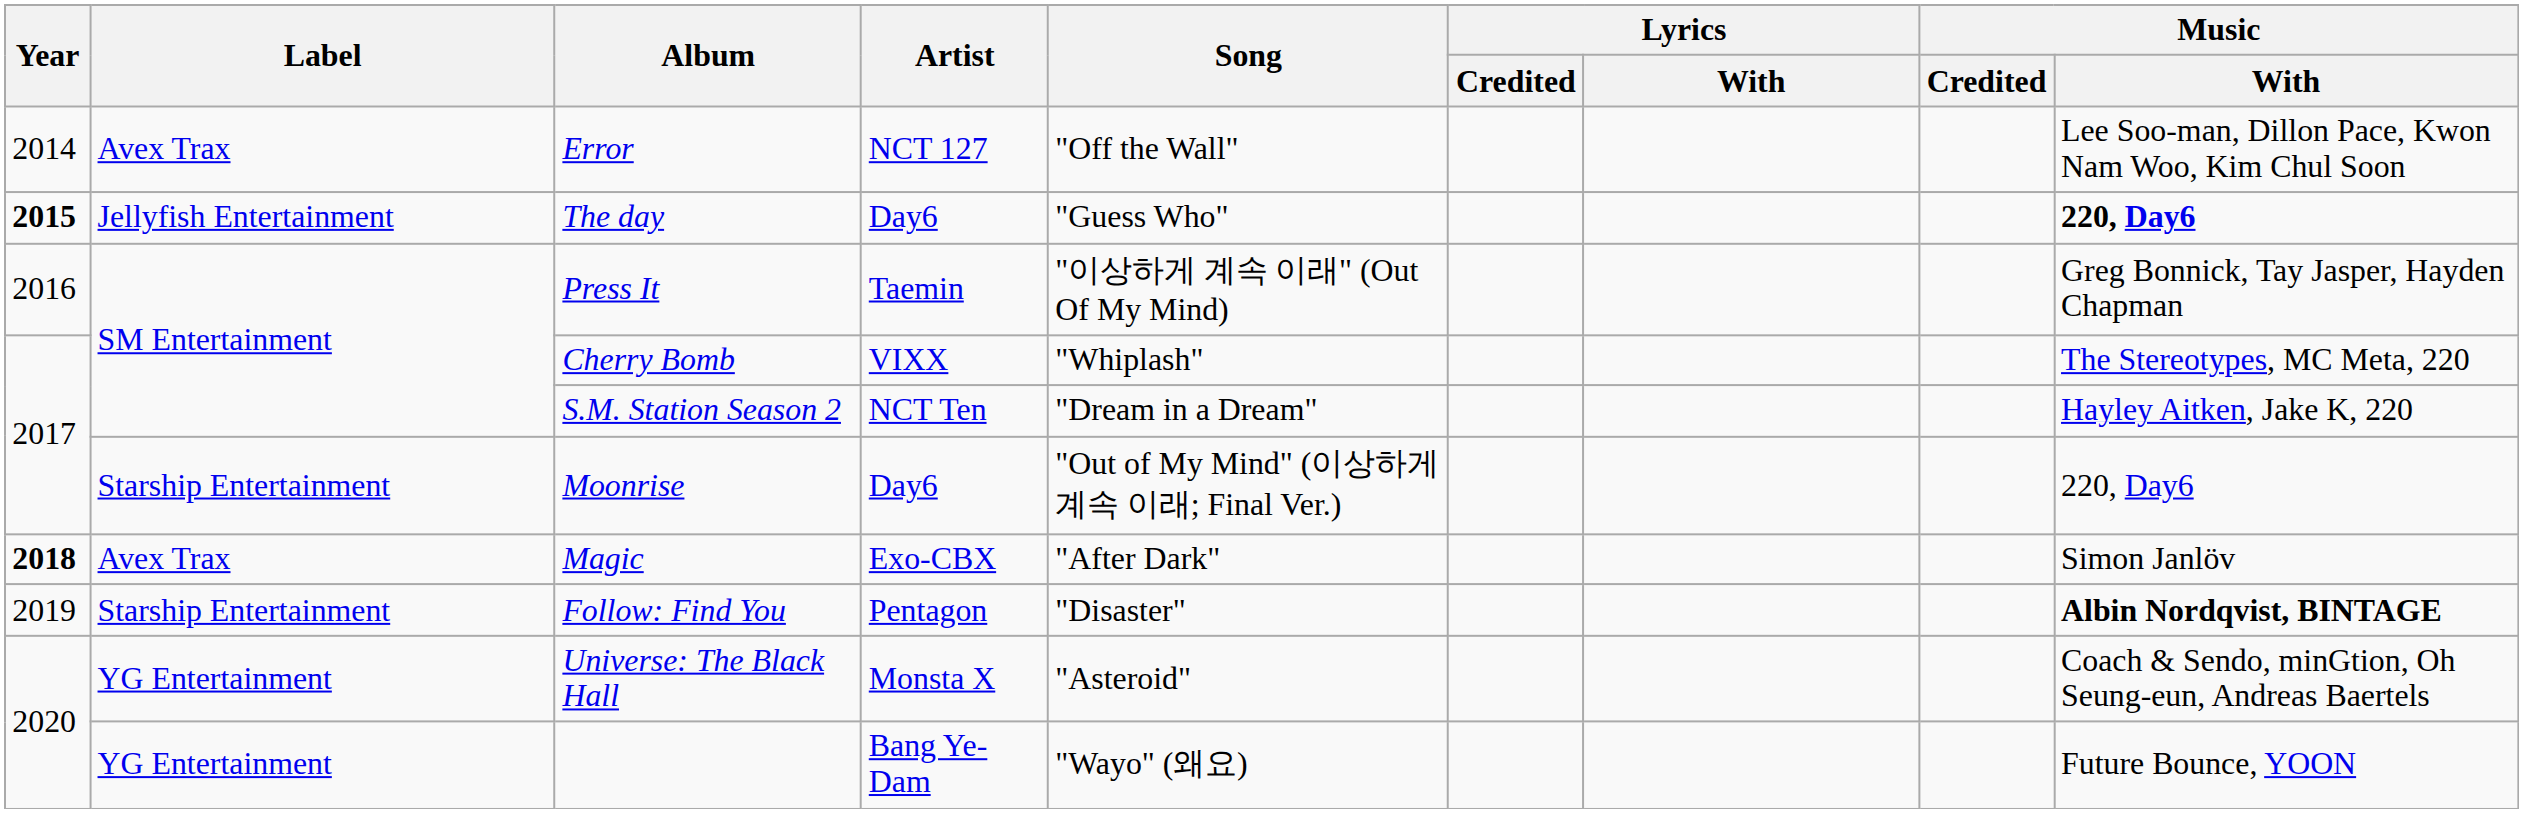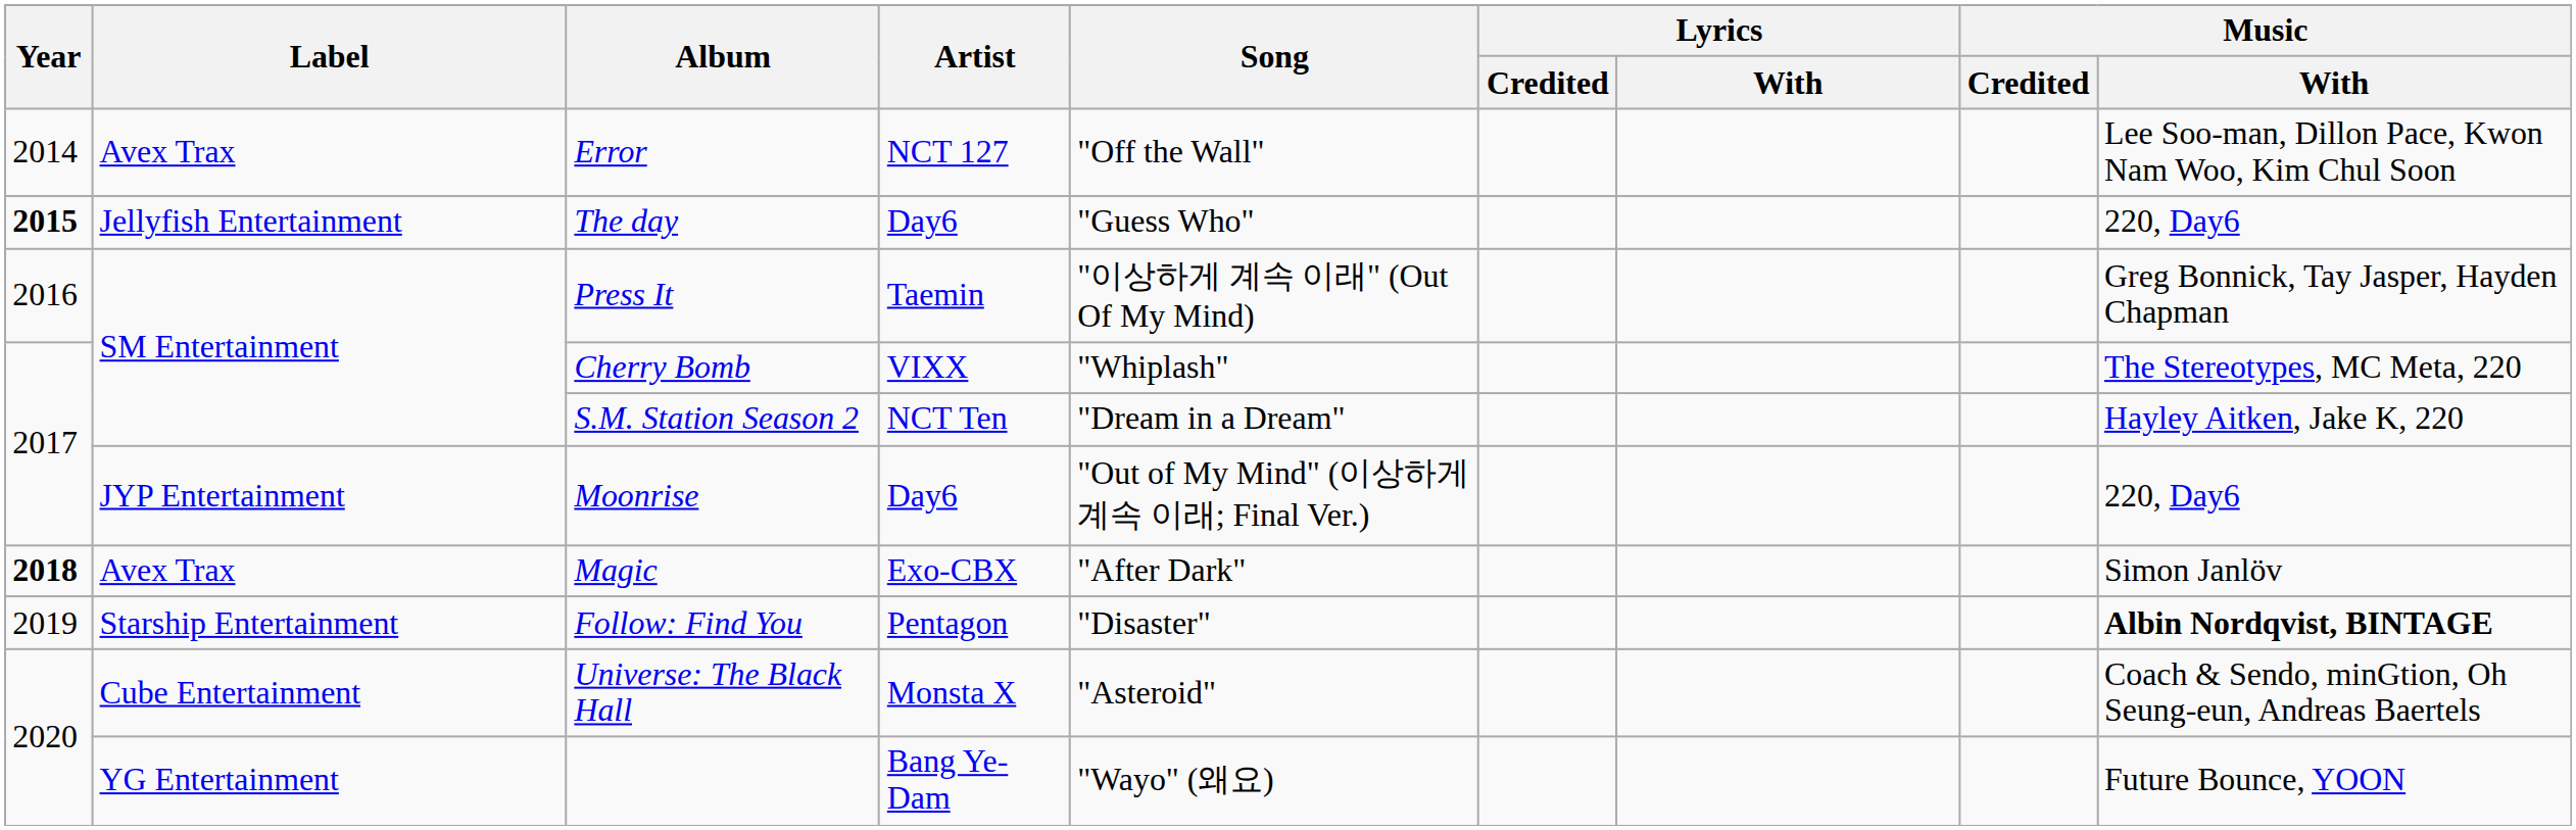The day | Music / With: bold -> normal
Moonrise | Label: Starship Entertainment -> JYP Entertainment
Universe: The Black Hall | Label: YG Entertainment -> Cube Entertainment
